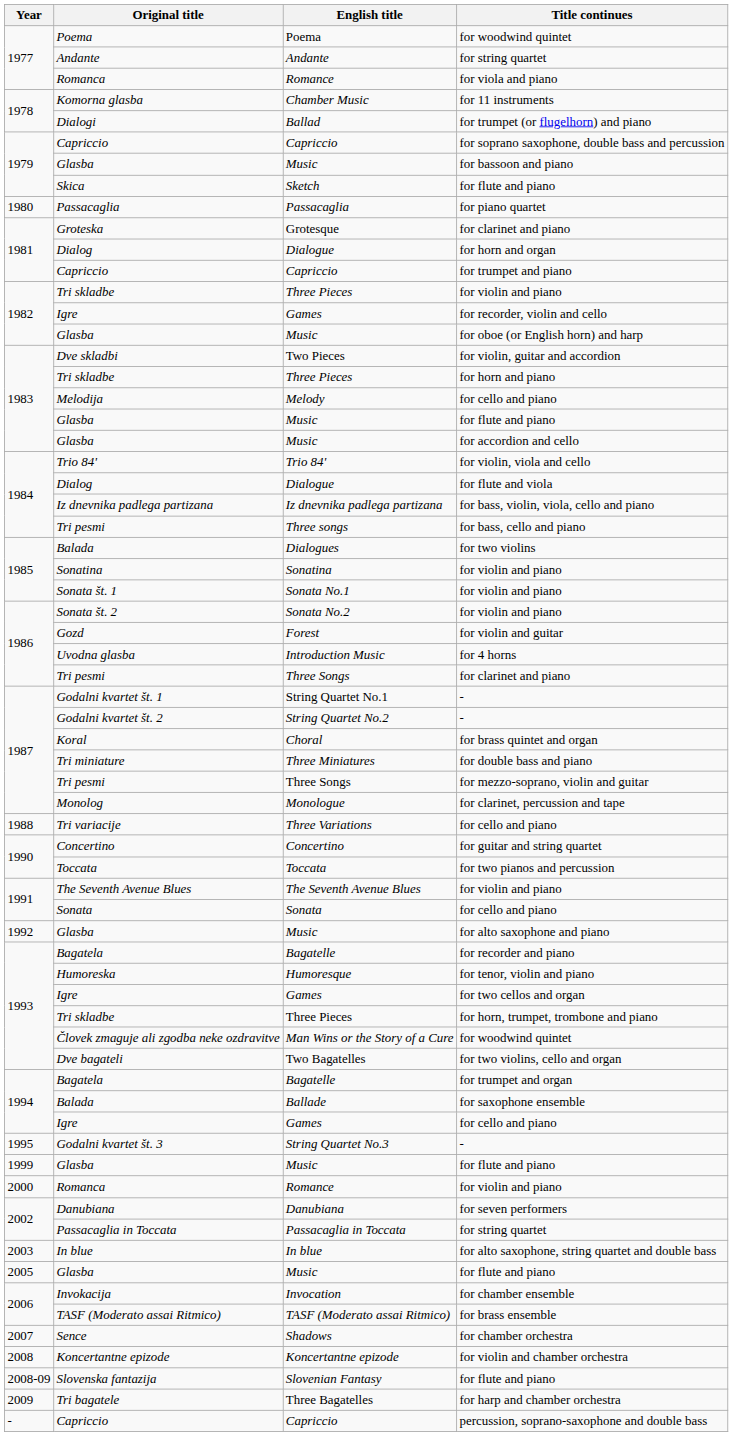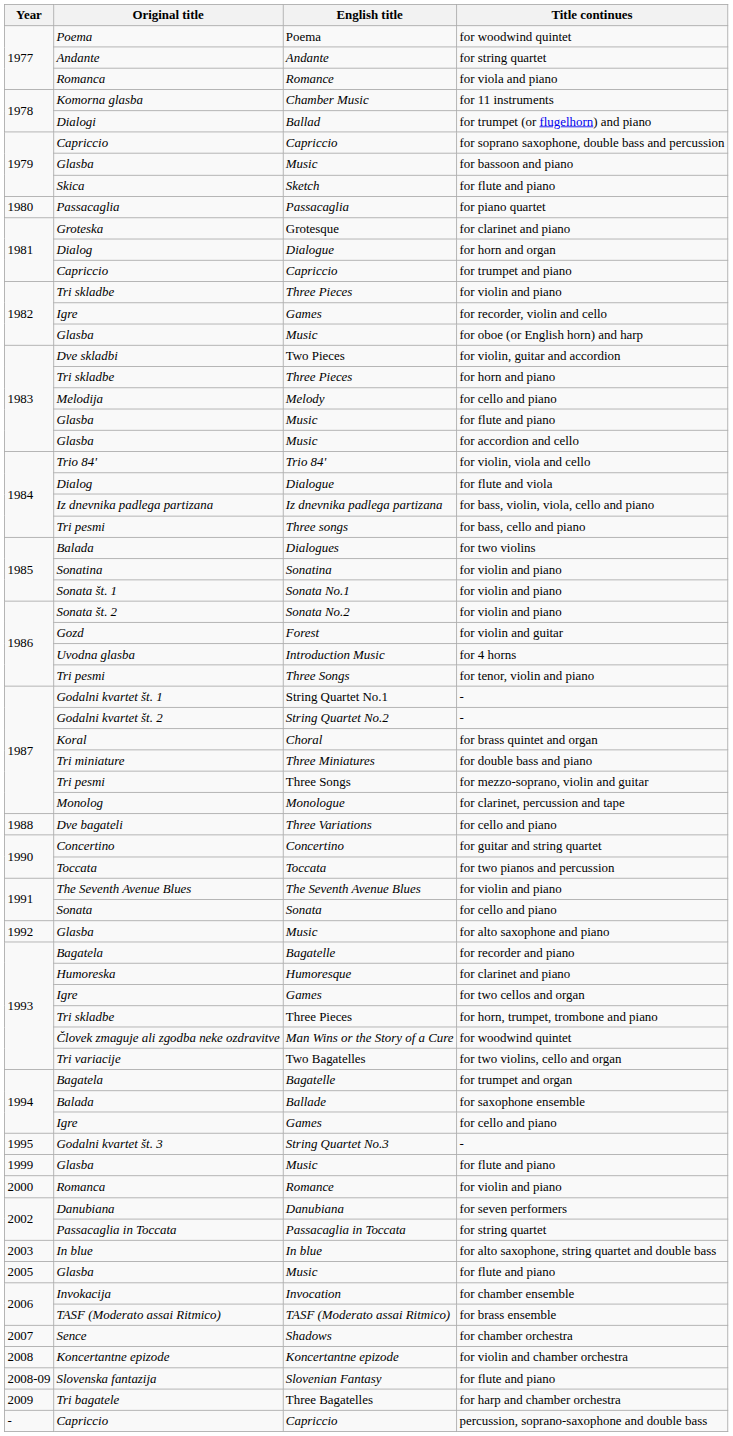1986 / Three Songs | Title continues: for clarinet and piano -> for tenor, violin and piano
Three Variations | Original title: Tri variacije -> Dve bagateli
Humoresque | Title continues: for tenor, violin and piano -> for clarinet and piano
Two Bagatelles | Original title: Dve bagateli -> Tri variacije
